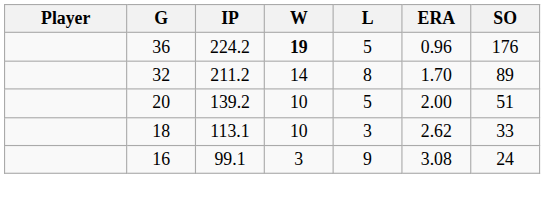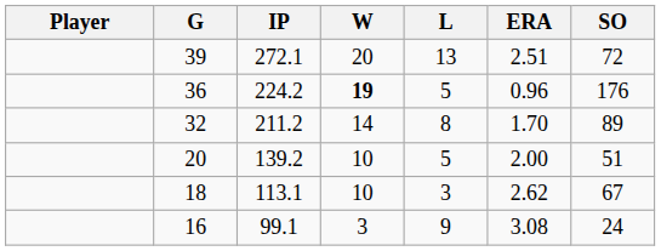+ row: 39 | 272.1 | 20 | 13 | 2.51 | 72
18 | SO: 33 -> 67
